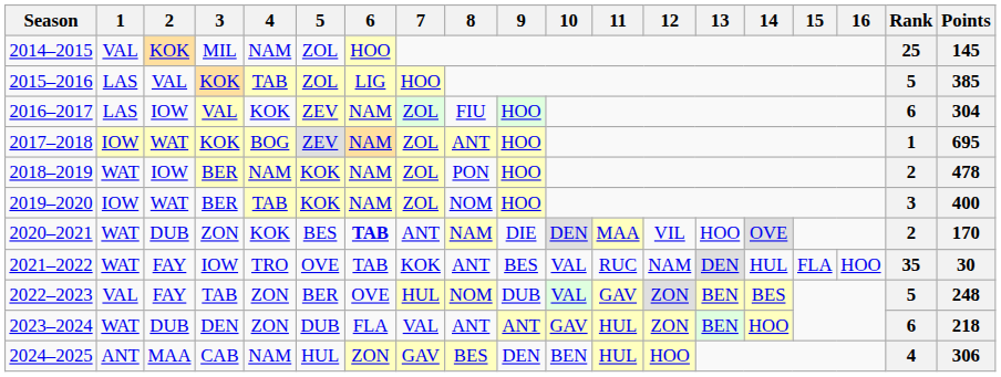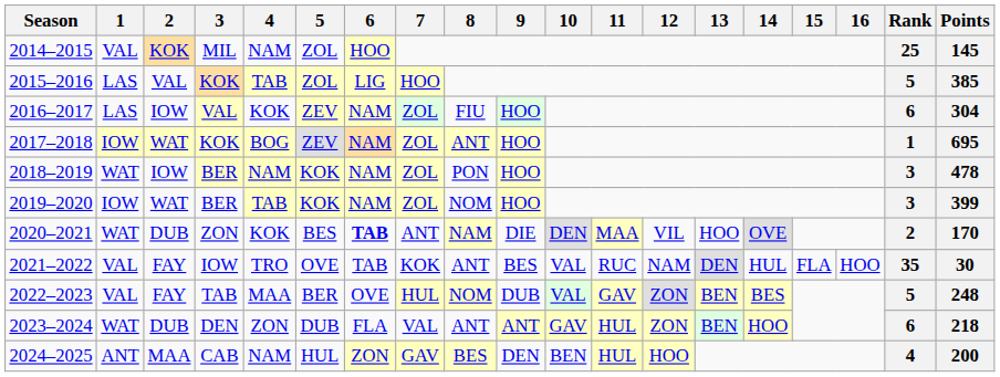2018–2019 | Rank: 2 -> 3
2019–2020 | Points: 400 -> 399
2021–2022 | 1: WAT -> VAL
2022–2023 | 4: ZON -> MAA
2024–2025 | Points: 306 -> 200
